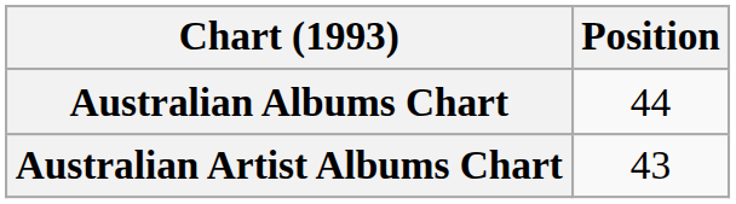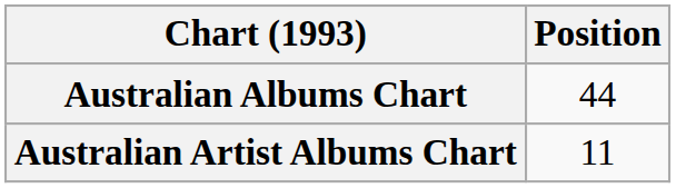Australian Artist Albums Chart | Position: 43 -> 11
